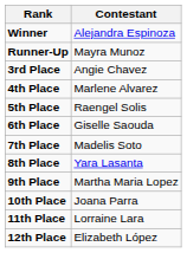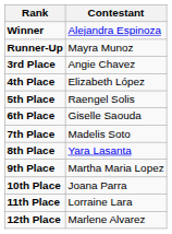4th Place | Contestant: Marlene Alvarez -> Elizabeth López
12th Place | Contestant: Elizabeth López -> Marlene Alvarez
